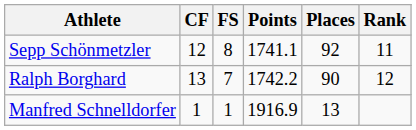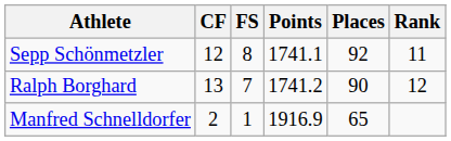Ralph Borghard | Points: 1742.2 -> 1741.2
Manfred Schnelldorfer | CF: 1 -> 2
Manfred Schnelldorfer | Places: 13 -> 65
